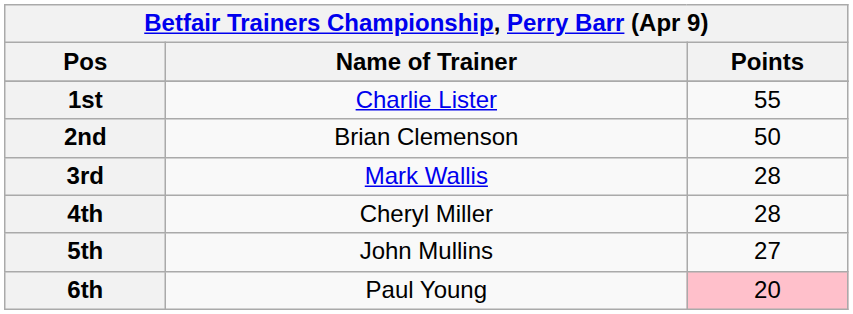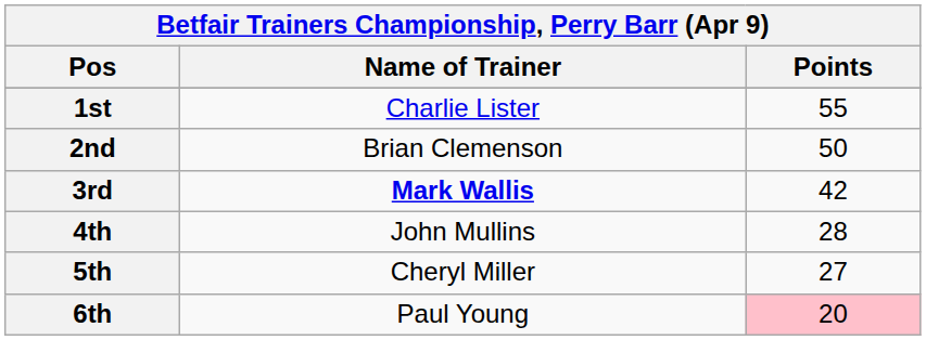3rd | Name of Trainer: normal -> bold
3rd | Points: 28 -> 42
4th | Name of Trainer: Cheryl Miller -> John Mullins
5th | Name of Trainer: John Mullins -> Cheryl Miller
